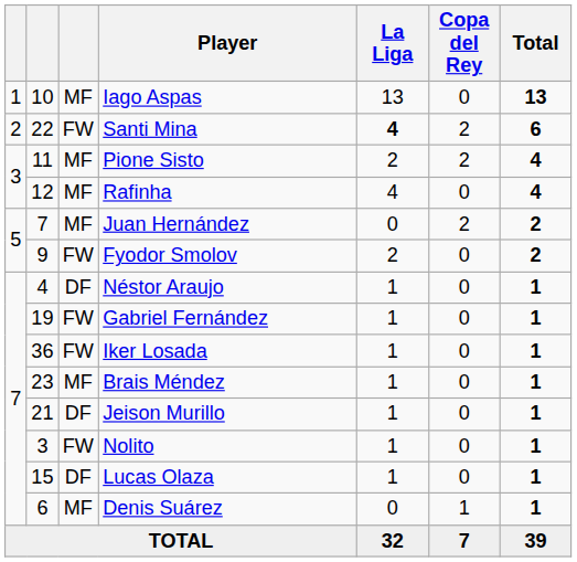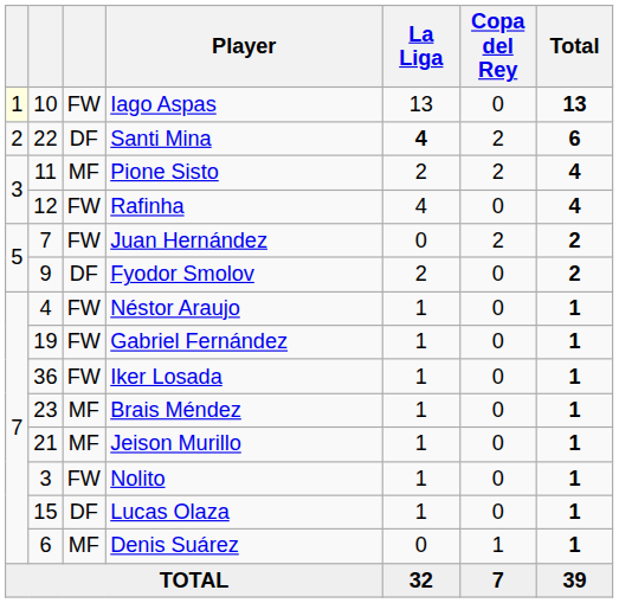Iago Aspas | column 1: no background -> lightyellow background
Iago Aspas | column 3: MF -> FW
Santi Mina | column 3: FW -> DF
Rafinha | column 3: MF -> FW
Juan Hernández | column 3: MF -> FW
Fyodor Smolov | column 3: FW -> DF
Néstor Araujo | column 3: DF -> FW
Jeison Murillo | column 3: DF -> MF
